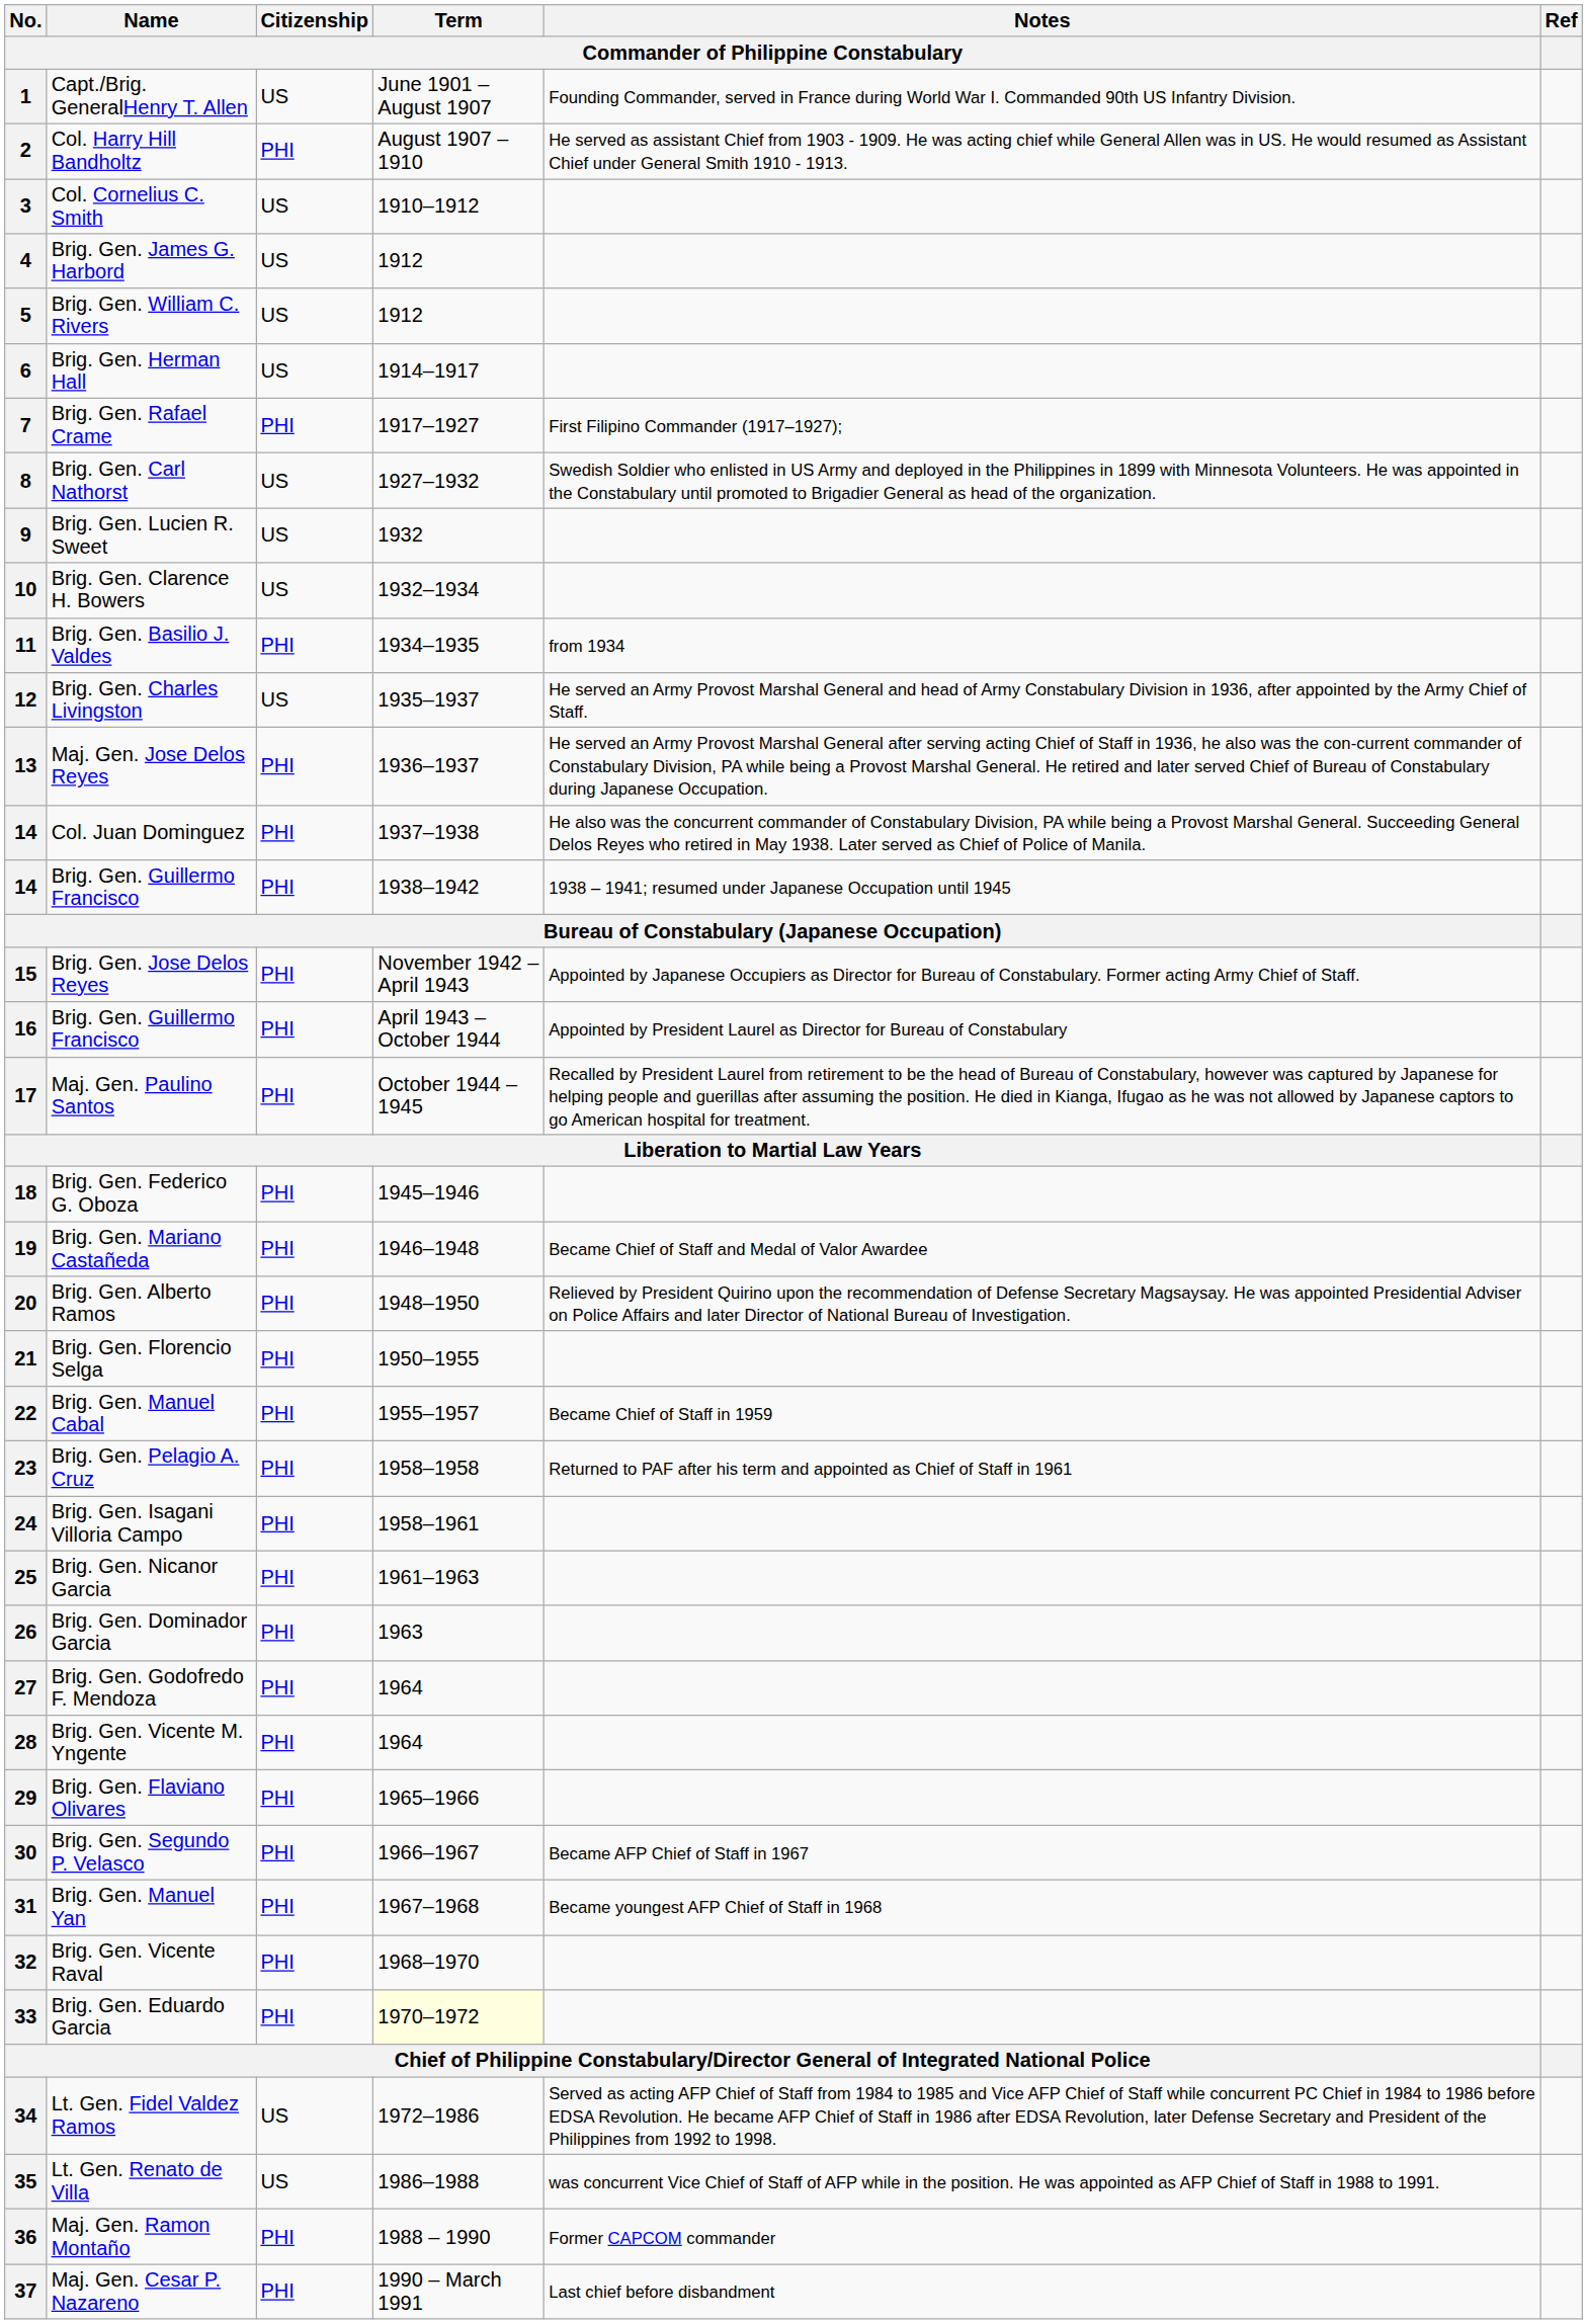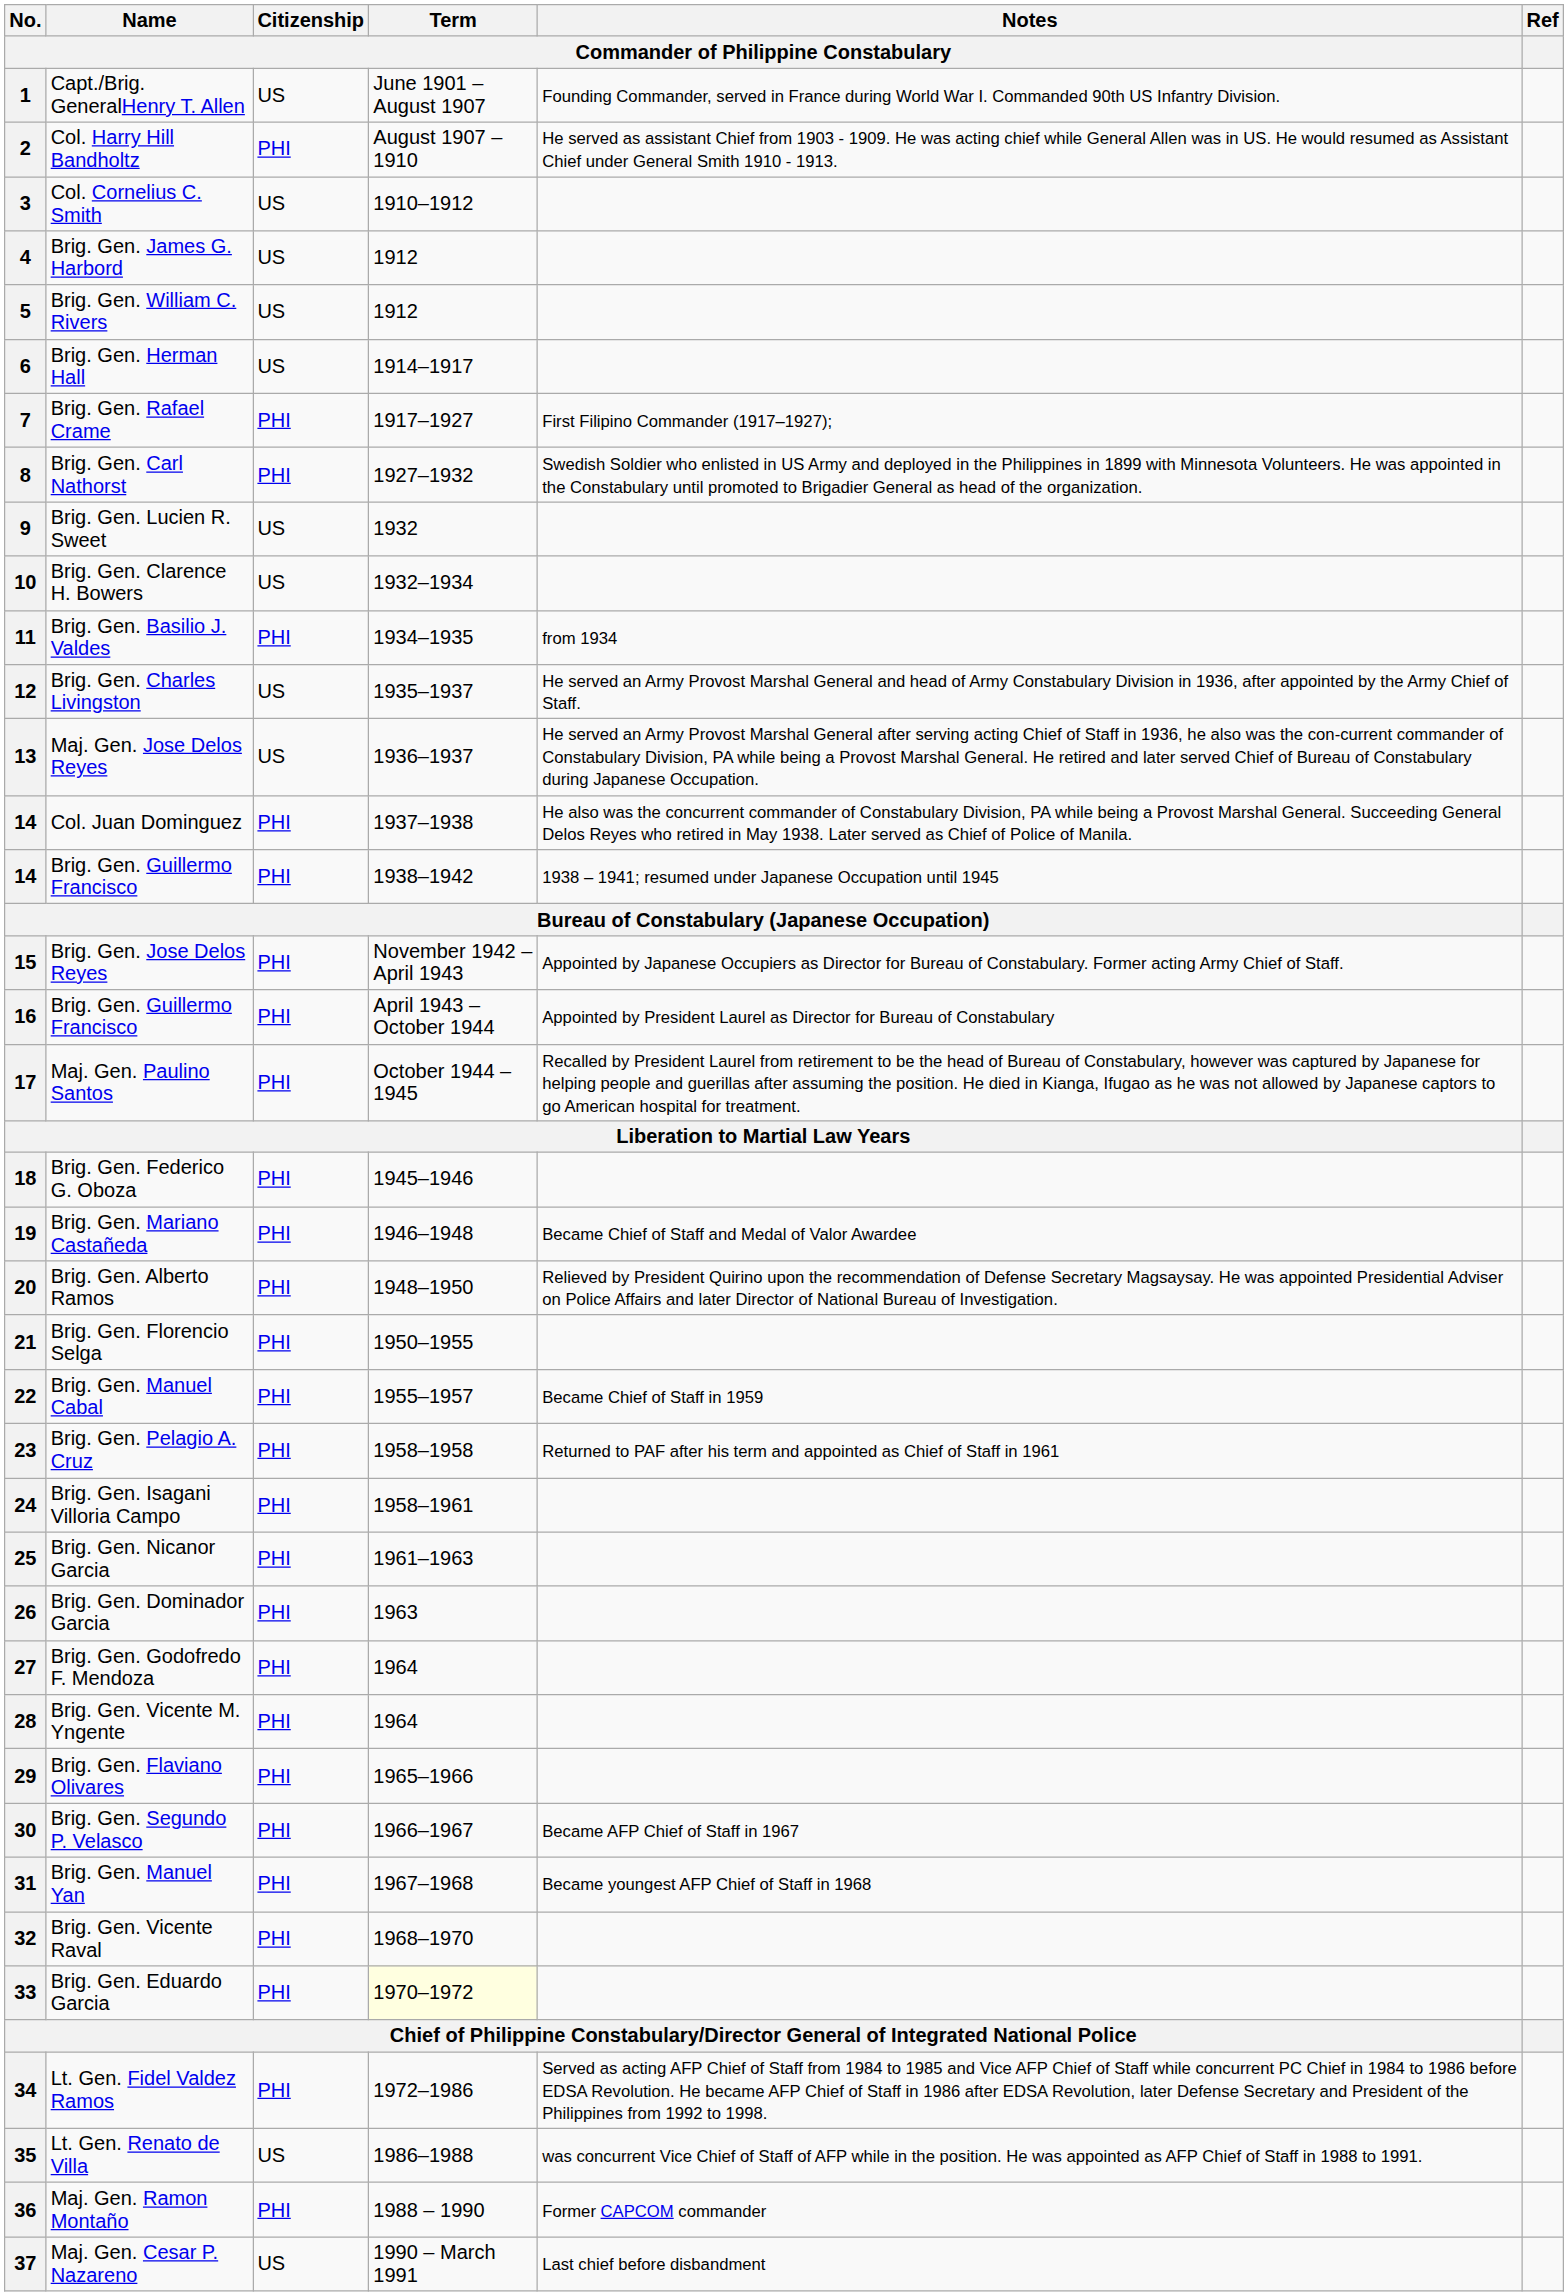8 | Citizenship / Commander of Philippine Constabulary: US -> PHI
13 | Citizenship / Commander of Philippine Constabulary: PHI -> US
34 | Citizenship / Commander of Philippine Constabulary: US -> PHI
37 | Citizenship / Commander of Philippine Constabulary: PHI -> US
